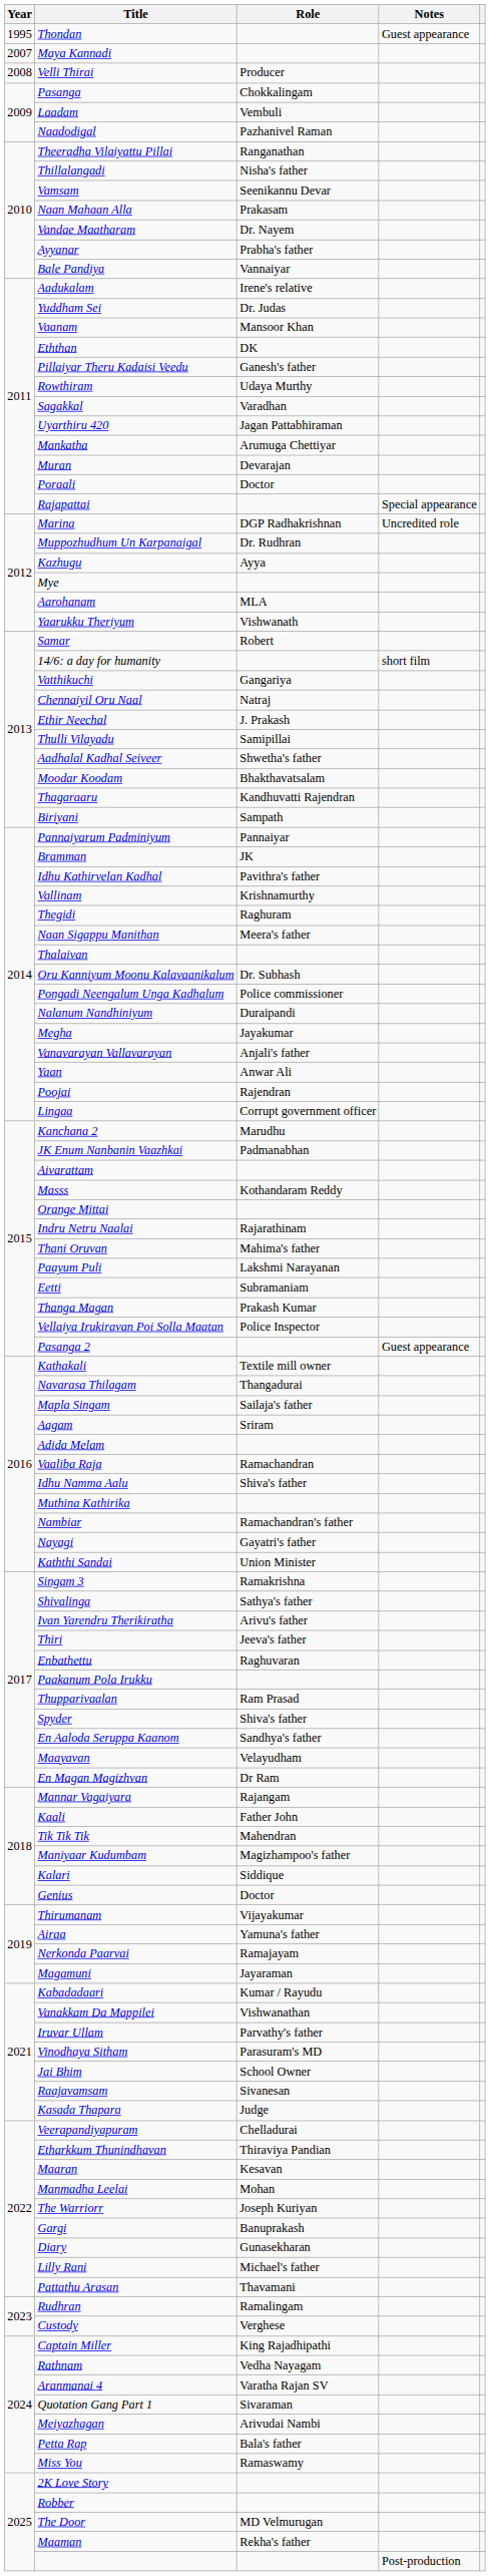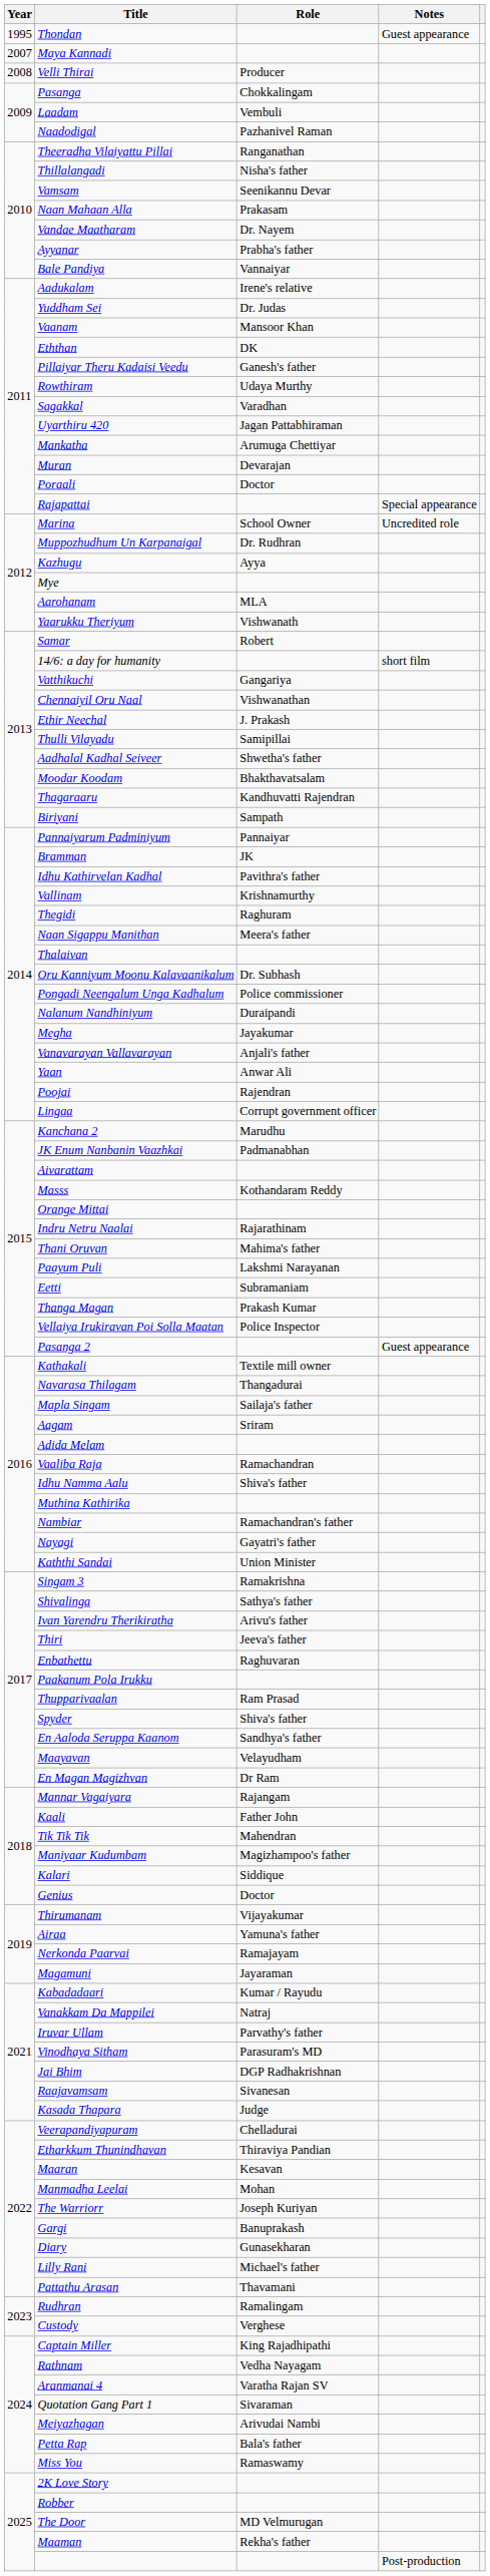Marina | Role: DGP Radhakrishnan -> School Owner
Chennaiyil Oru Naal | Role: Natraj -> Vishwanathan
Vanakkam Da Mappilei | Role: Vishwanathan -> Natraj
Jai Bhim | Role: School Owner -> DGP Radhakrishnan
